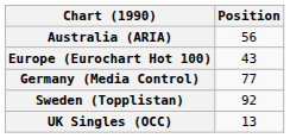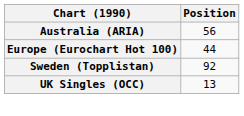Europe (Eurochart Hot 100) | Position: 43 -> 44
- row: Germany (Media Control) | 77
